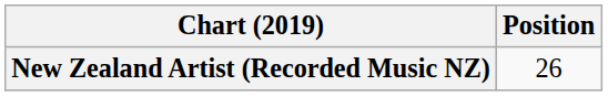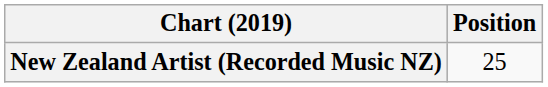New Zealand Artist (Recorded Music NZ) | Position: 26 -> 25
